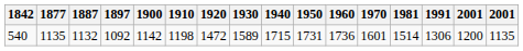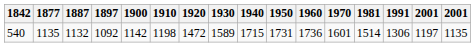540 | column 15: 1200 -> 1197
